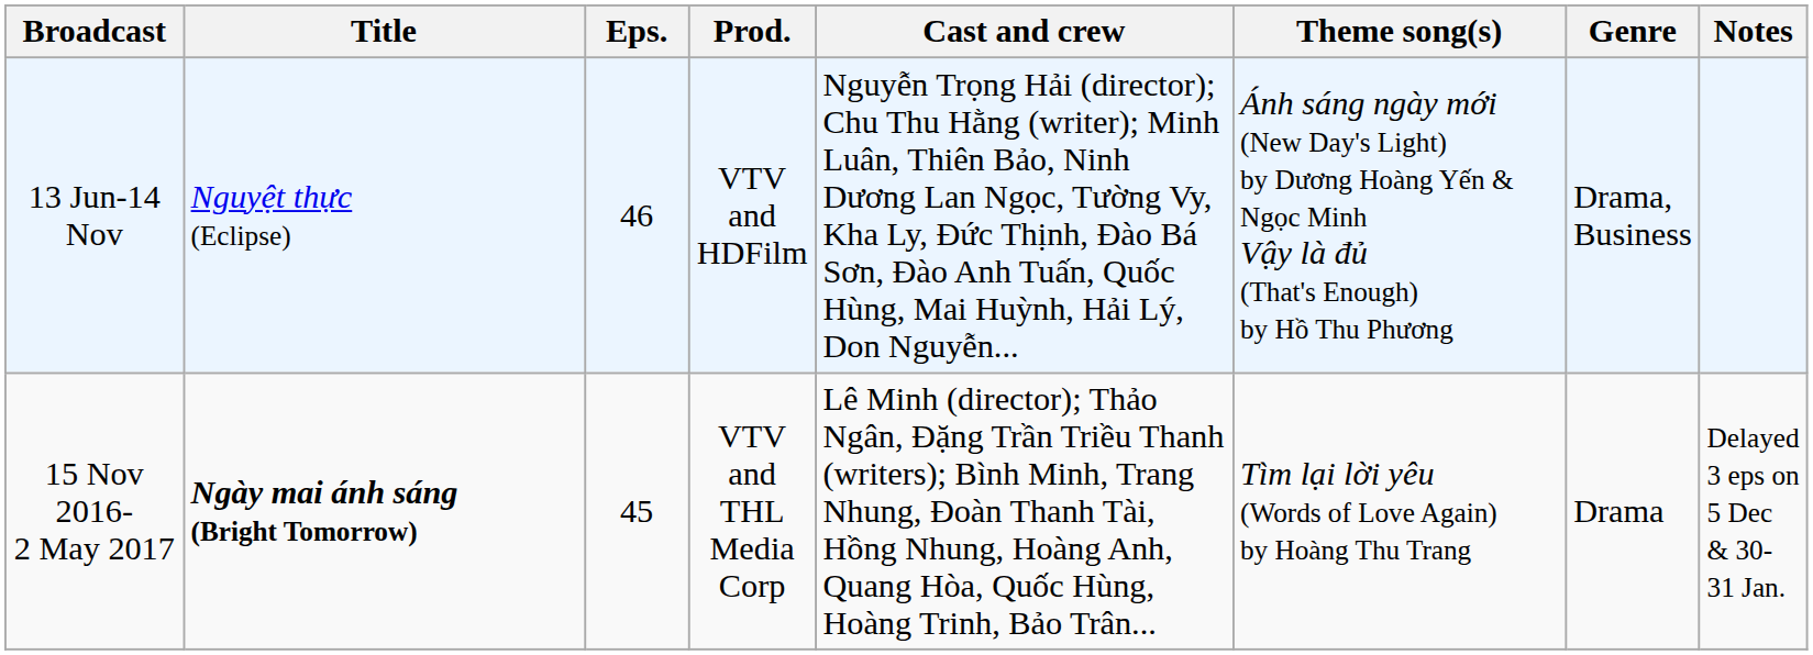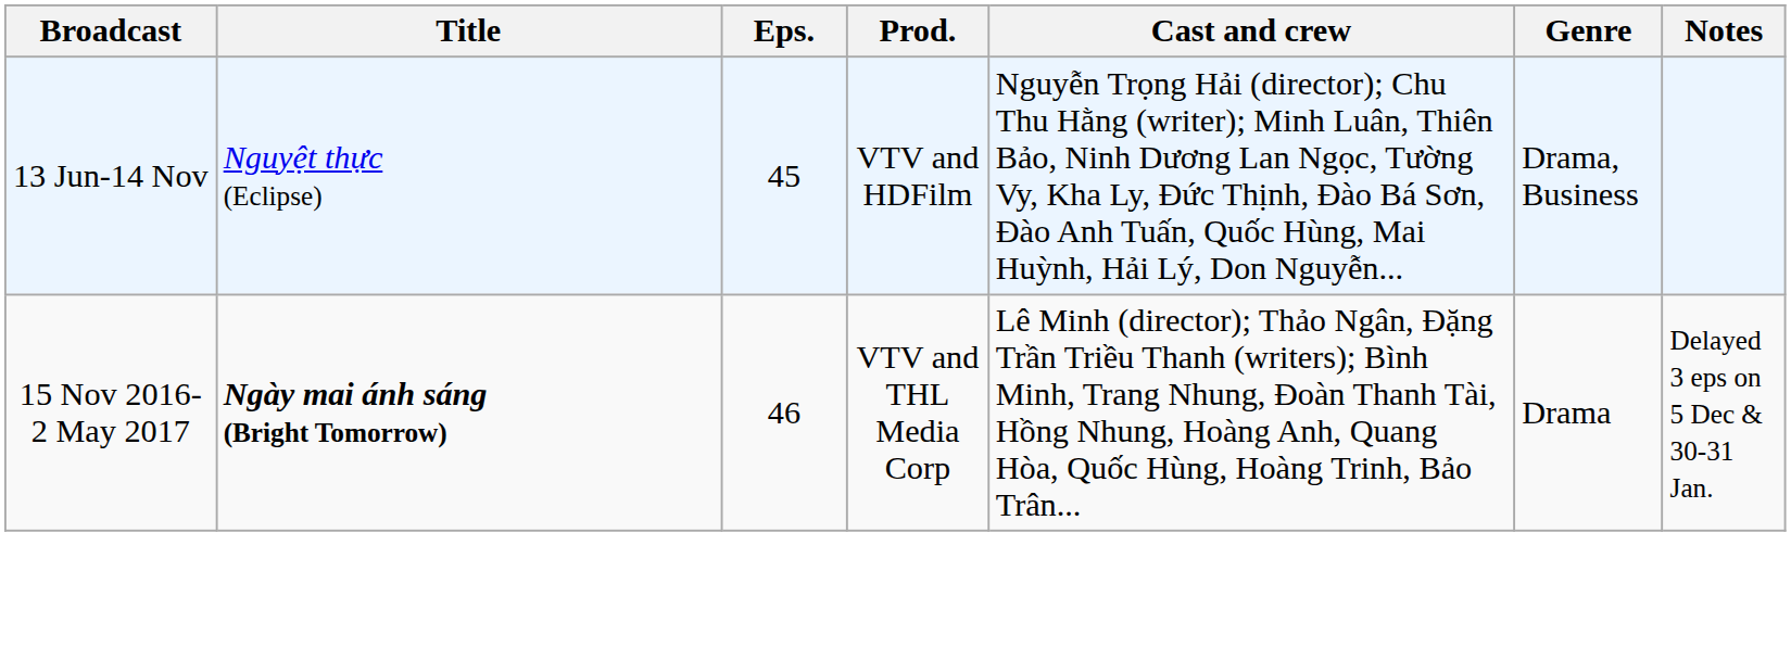- column: Theme song(s) | Ánh sáng ngày mới (New Day's Light) by Dương Hoàng Yến & Ngọc Minh Vậy là đủ (That's Enough) by Hồ Thu Phương | Tìm lại lời yêu (Words of Love Again) by Hoàng Thu Trang
13 Jun-14 Nov | Eps.: 46 -> 45
15 Nov 2016- 2 May 2017 | Eps.: 45 -> 46
